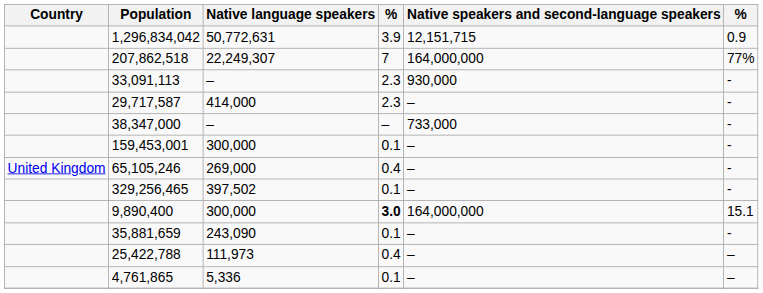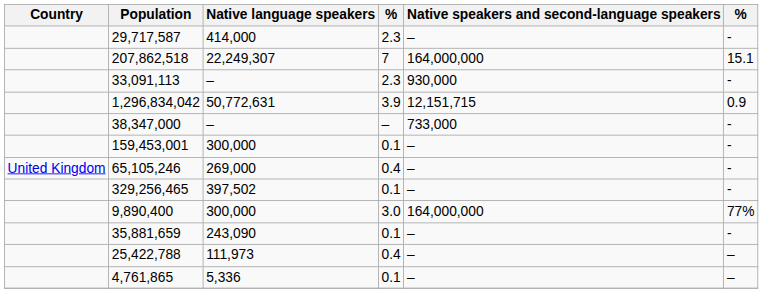rows swapped: 1,296,834,042 <-> 29,717,587
207,862,518 | column 6: 77% -> 15.1
9,890,400 | column 4: bold -> normal
9,890,400 | column 6: 15.1 -> 77%
